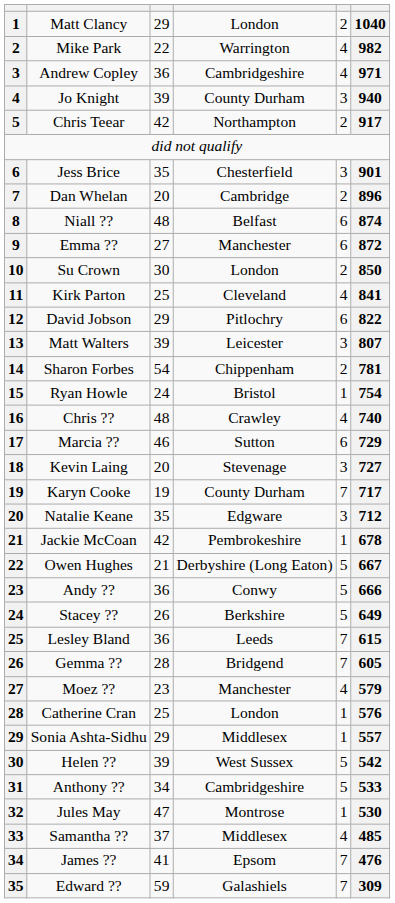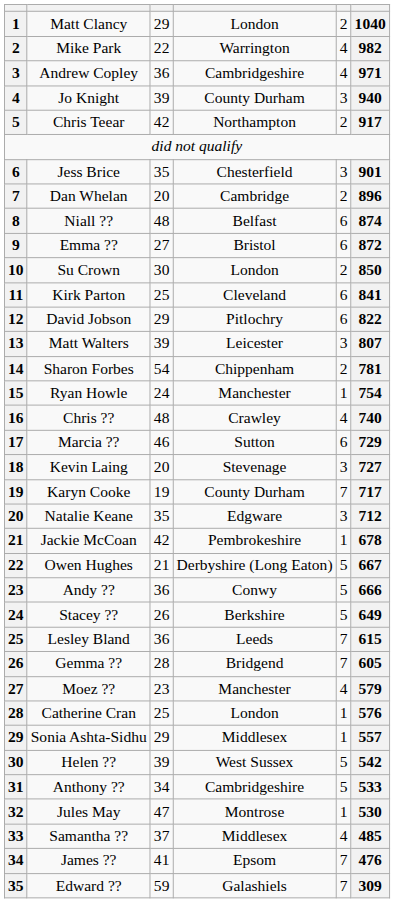Emma ?? | column 4: Manchester -> Bristol
Kirk Parton | column 5: 4 -> 6
Ryan Howle | column 4: Bristol -> Manchester
